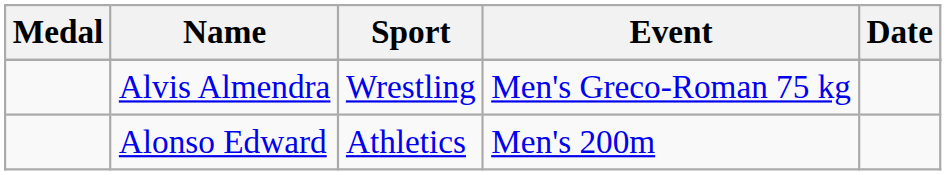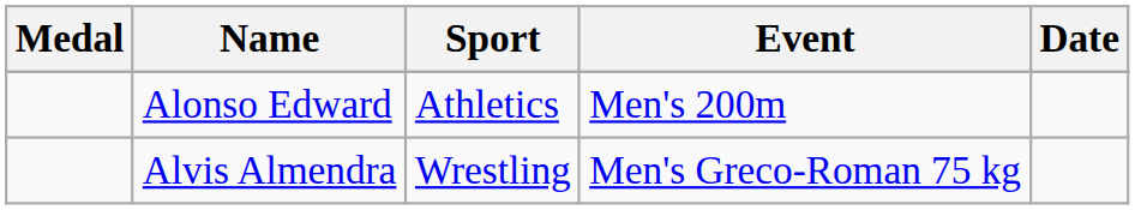rows swapped: Alvis Almendra <-> Alonso Edward
